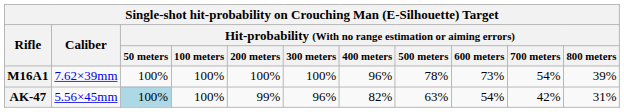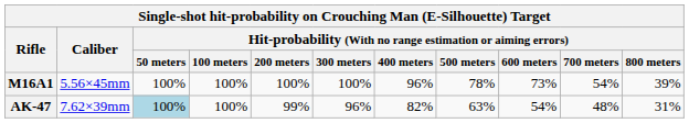M16A1 | Caliber: 7.62×39mm -> 5.56×45mm
AK-47 | Caliber: 5.56×45mm -> 7.62×39mm
AK-47 | column 10: 42% -> 48%
